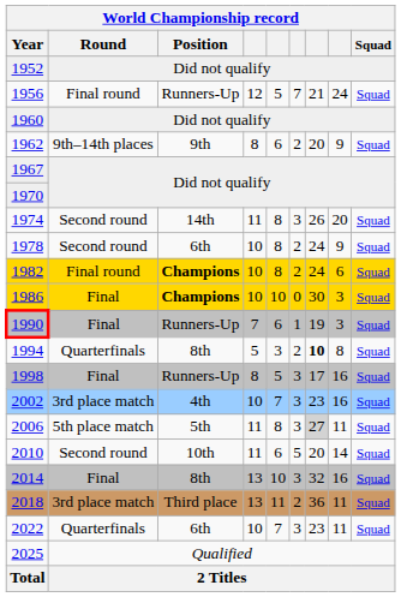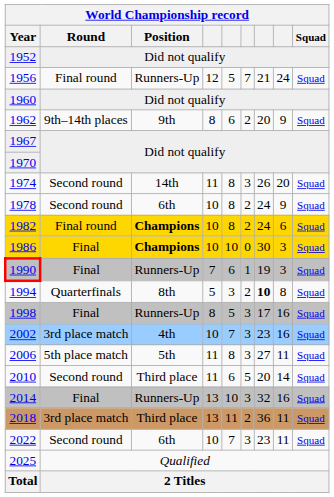2006 | column 7: lightgrey background -> no background
2010 | World Championship record / Position: 10th -> Third place
2014 | World Championship record / Position: 8th -> Runners-Up
2022 | World Championship record / Round: Quarterfinals -> Second round
